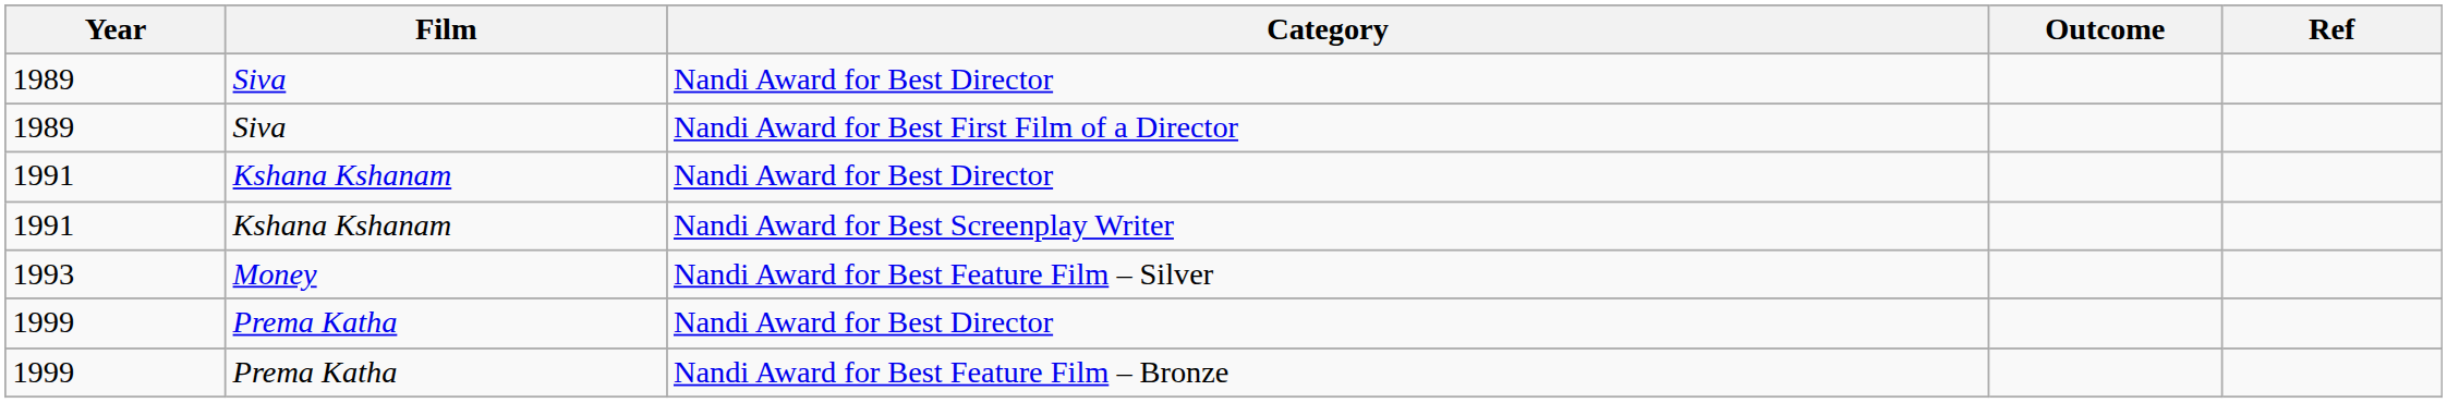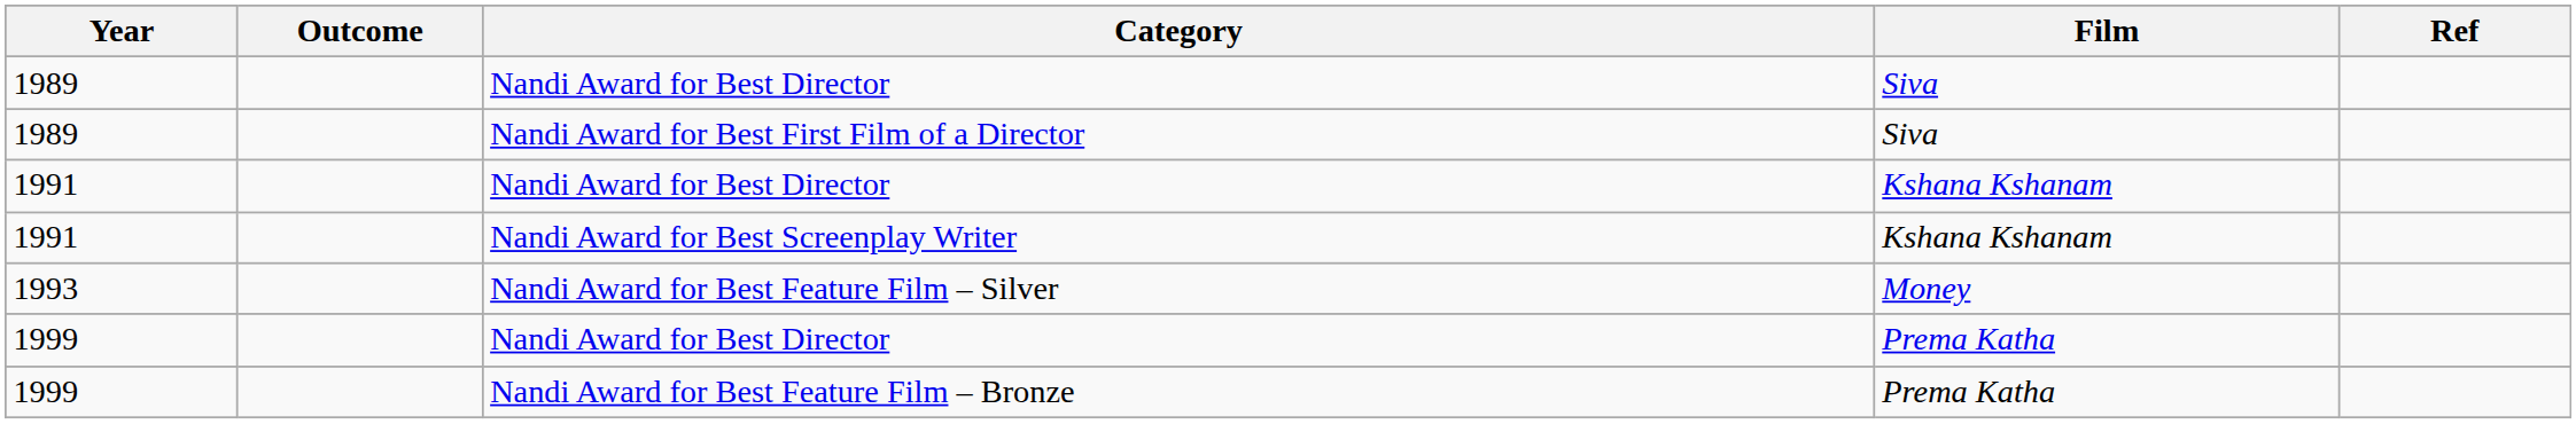columns swapped: Film <-> Outcome
